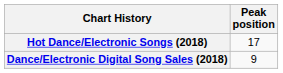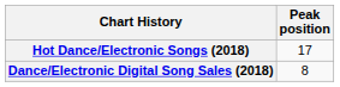Dance/Electronic Digital Song Sales (2018) | Peak position: 9 -> 8
